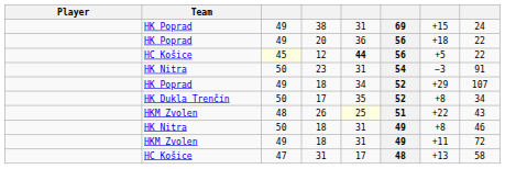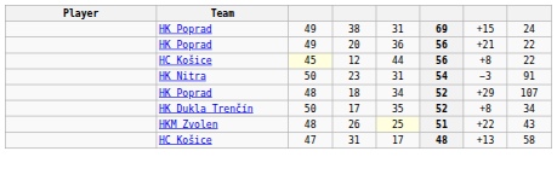20 | column 7: +18 -> +21
12 | column 5: bold -> normal
12 | column 7: +5 -> +8
HK Poprad / 18 | column 3: 49 -> 48
- row: HK Nitra | 50 | 18 | 31 | 49 | +8 | 46
- row: HKM Zvolen | 49 | 18 | 31 | 49 | +11 | 72
